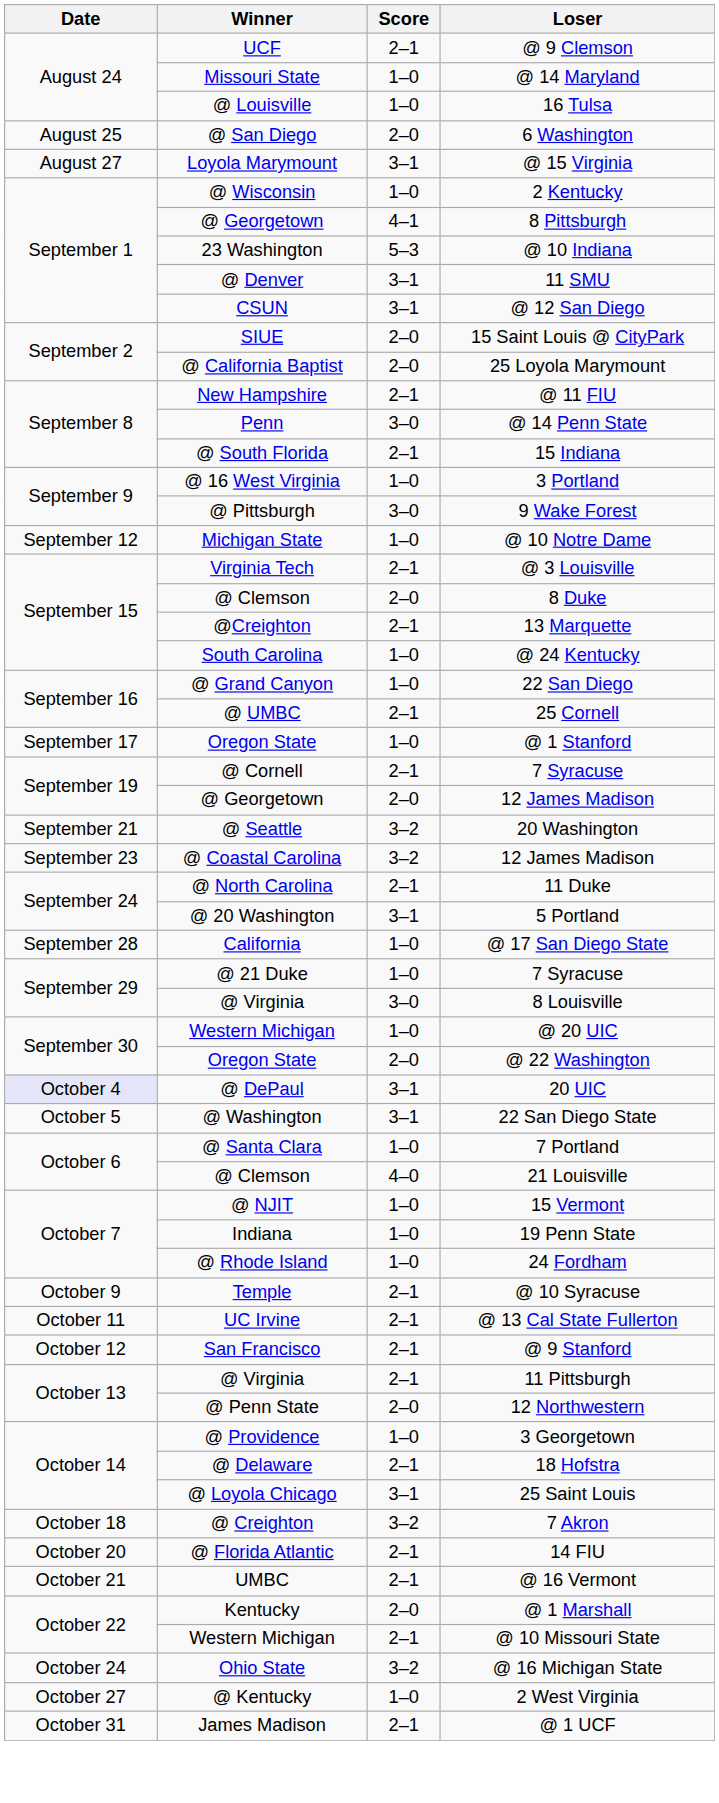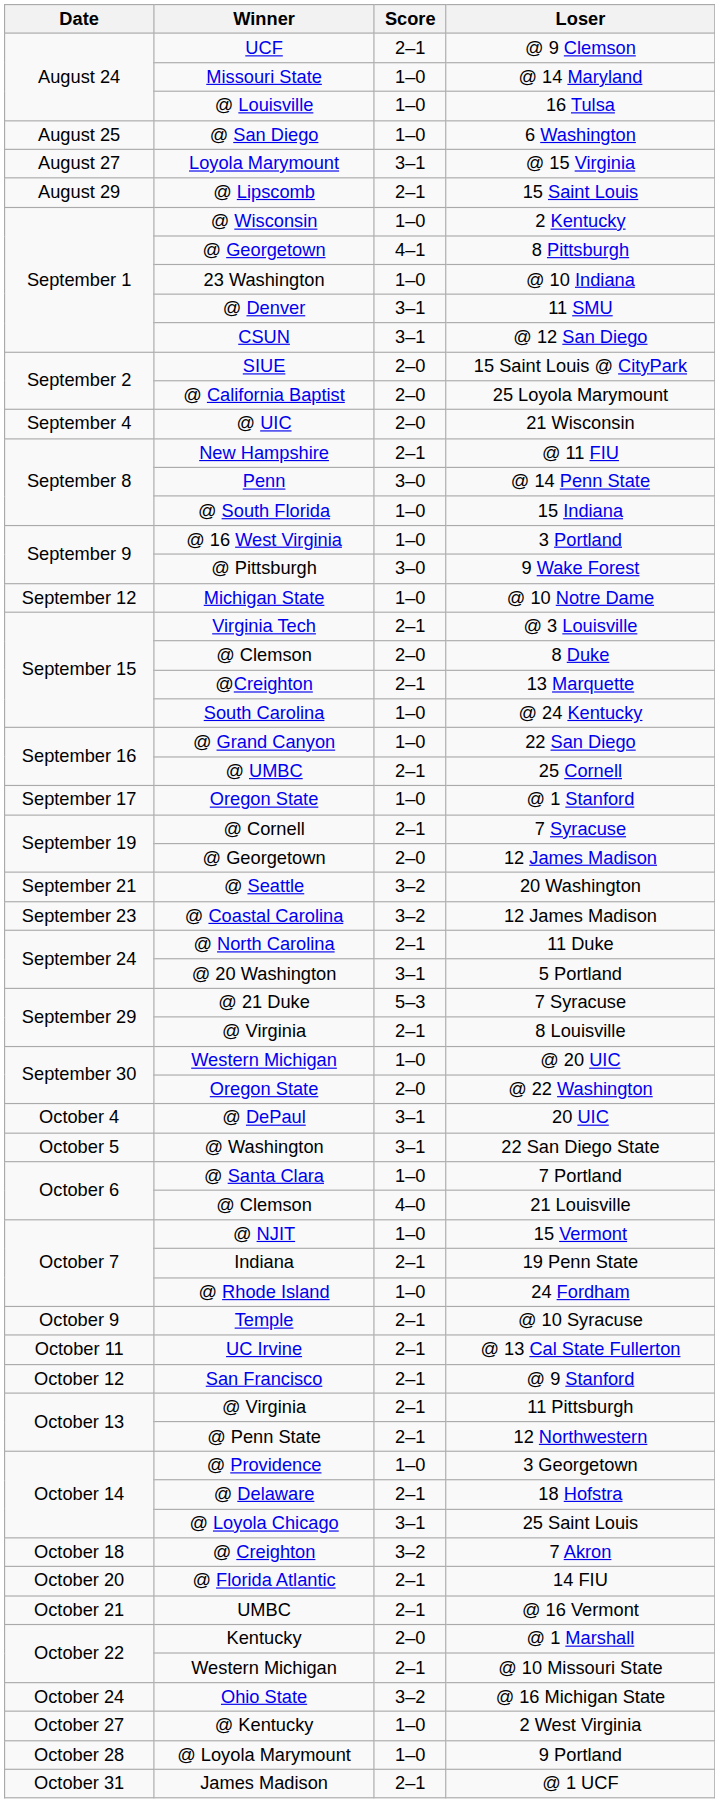6 Washington | Score: 2–0 -> 1–0
+ row: August 29 | @ Lipscomb | 2–1 | 15 Saint Louis
@ 10 Indiana | Score: 5–3 -> 1–0
+ row: September 4 | @ UIC | 2–0 | 21 Wisconsin
15 Indiana | Score: 2–1 -> 1–0
- row: September 28 | California | 1–0 | @ 17 San Diego State
@ 21 Duke / 7 Syracuse | Score: 1–0 -> 5–3
8 Louisville | Score: 3–0 -> 2–1
20 UIC | Date: lavender background -> no background
19 Penn State | Score: 1–0 -> 2–1
12 Northwestern | Score: 2–0 -> 2–1
+ row: October 28 | @ Loyola Marymount | 1–0 | 9 Portland
